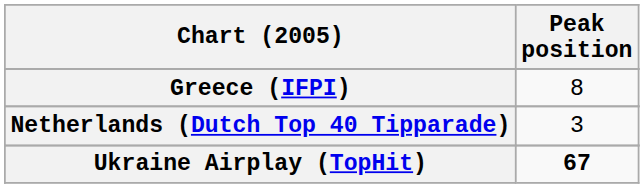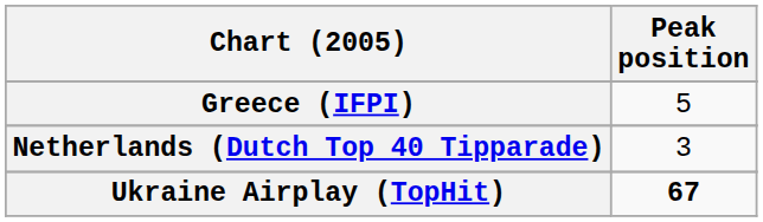Greece (IFPI) | Peak position: 8 -> 5
